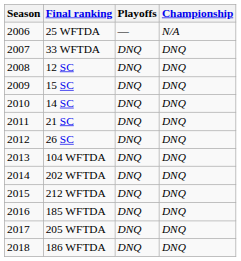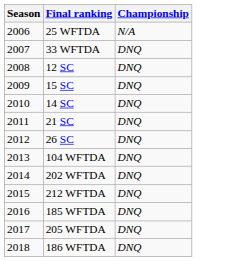- column: Playoffs | — | DNQ | DNQ | DNQ | DNQ | DNQ | DNQ | DNQ | DNQ | DNQ | DNQ | DNQ | DNQ
